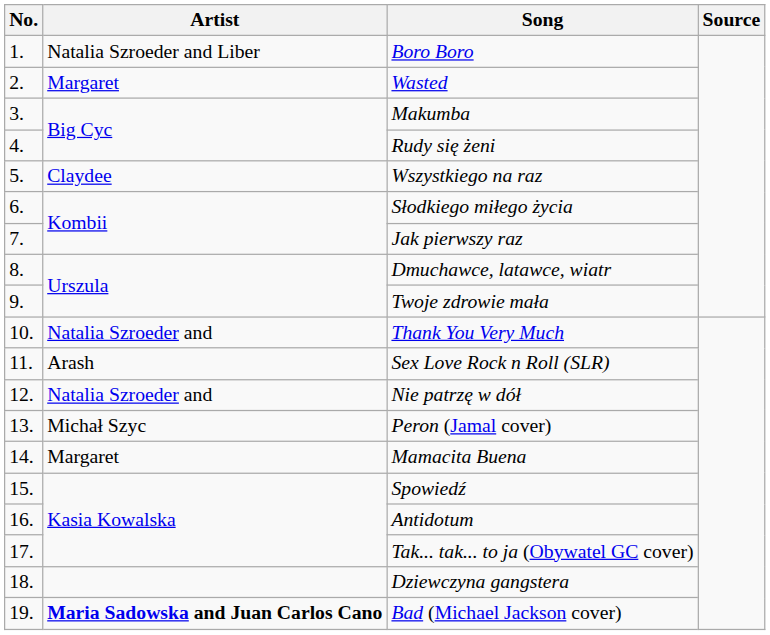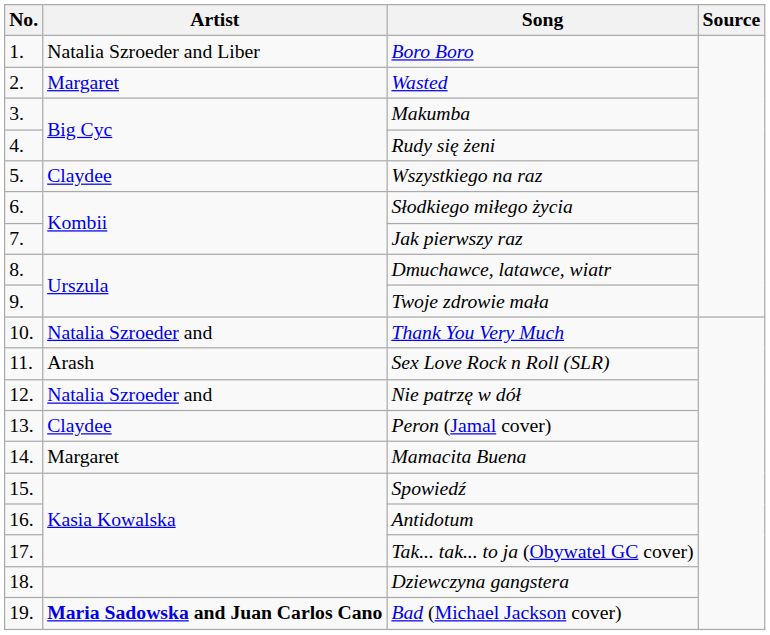Peron (Jamal cover) | Artist: Michał Szyc -> Claydee
